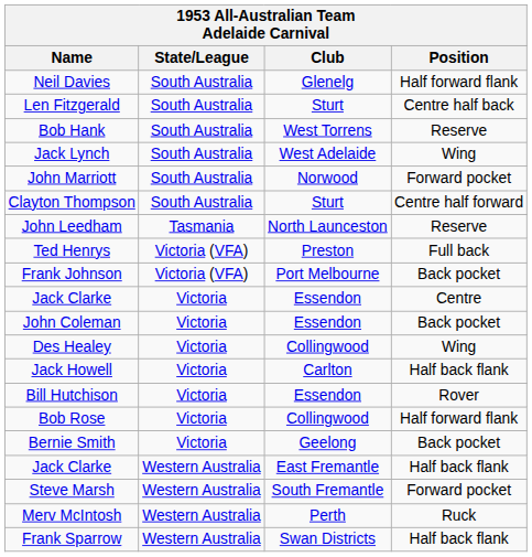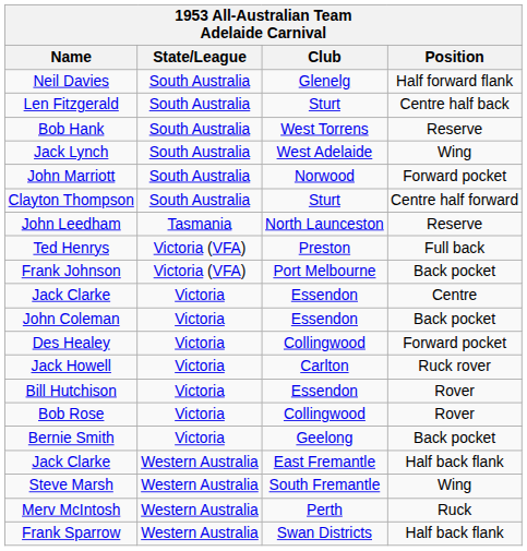Des Healey | Position: Wing -> Forward pocket
Jack Howell | Position: Half back flank -> Ruck rover
Bob Rose | Position: Half forward flank -> Rover
Steve Marsh | Position: Forward pocket -> Wing
